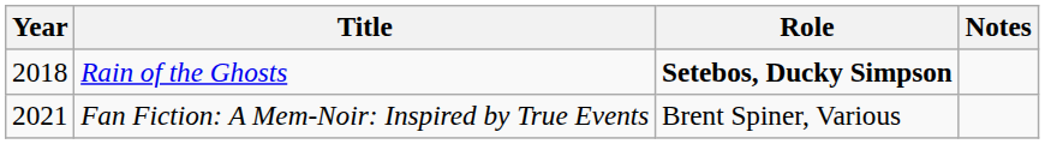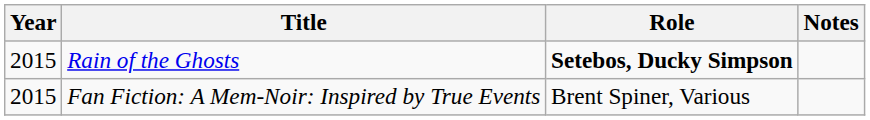Rain of the Ghosts | Year: 2018 -> 2015
Fan Fiction: A Mem-Noir: Inspired by True Events | Year: 2021 -> 2015
